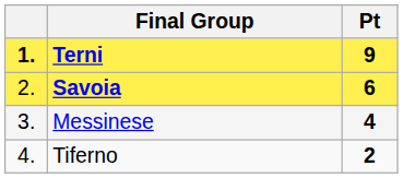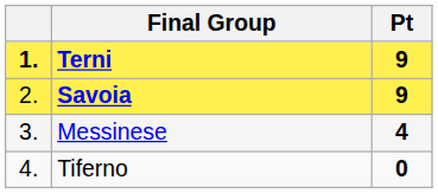Savoia | Pt: 6 -> 9
Tiferno | Pt: 2 -> 0
